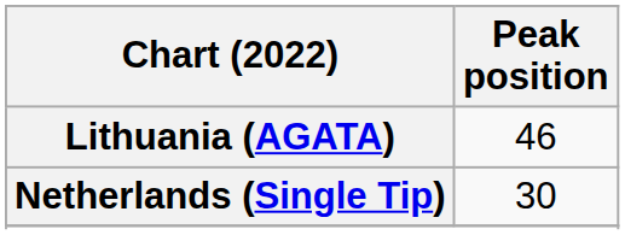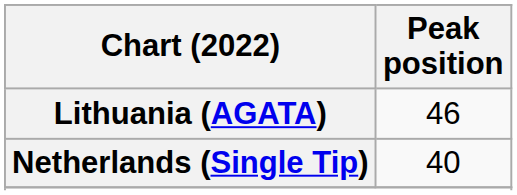Netherlands (Single Tip) | Peak position: 30 -> 40
